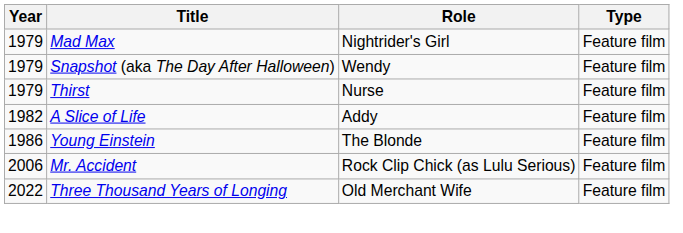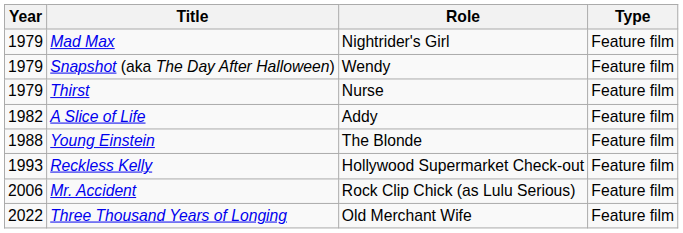Young Einstein | Year: 1986 -> 1988
+ row: 1993 | Reckless Kelly | Hollywood Supermarket Check-out | Feature film
